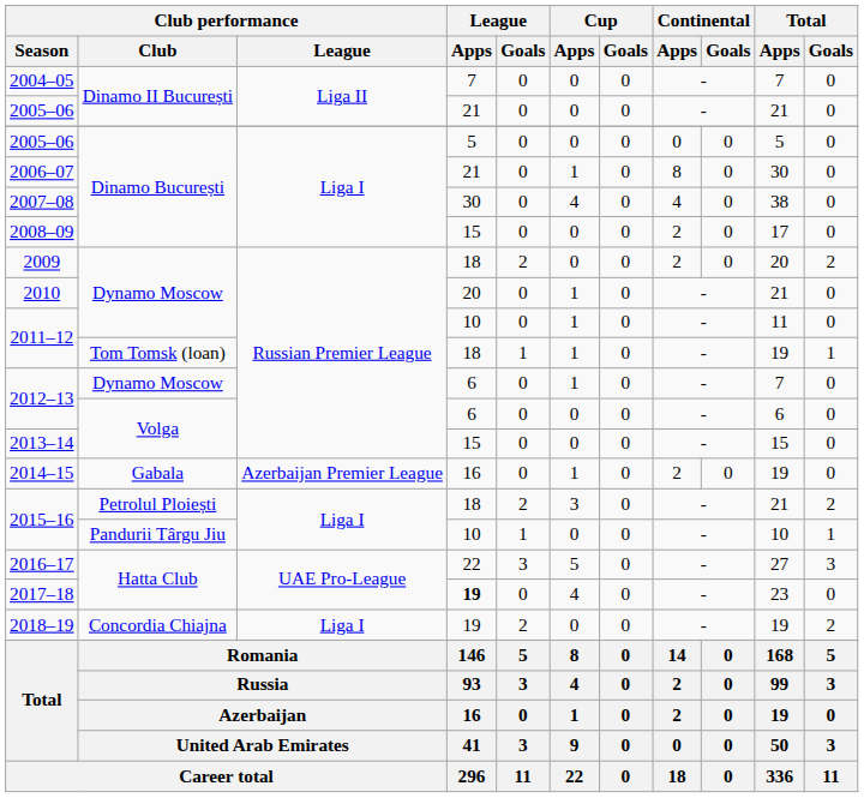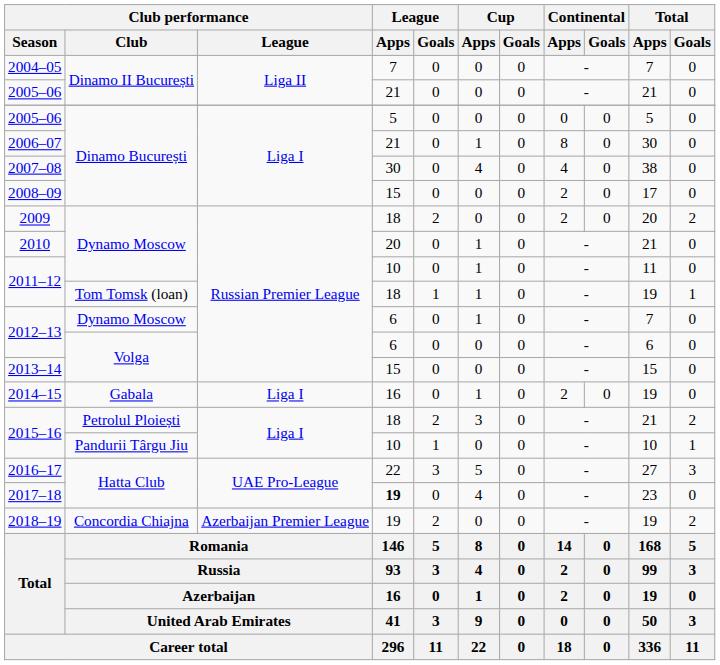2014–15 | Club performance / League: Azerbaijan Premier League -> Liga I
2018–19 | Club performance / League: Liga I -> Azerbaijan Premier League
